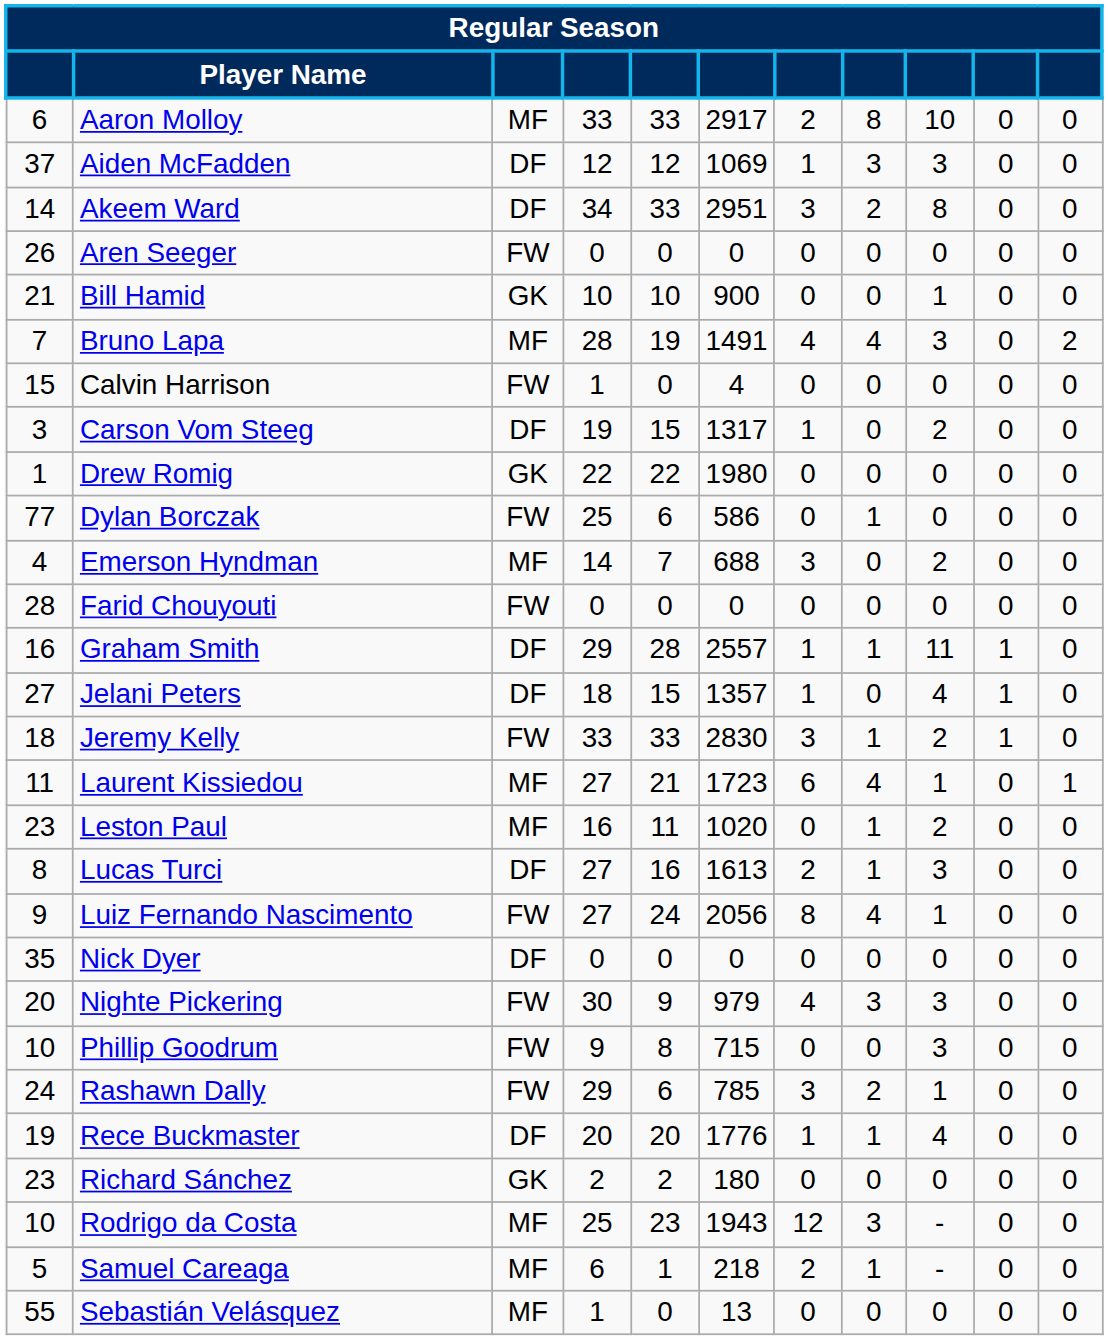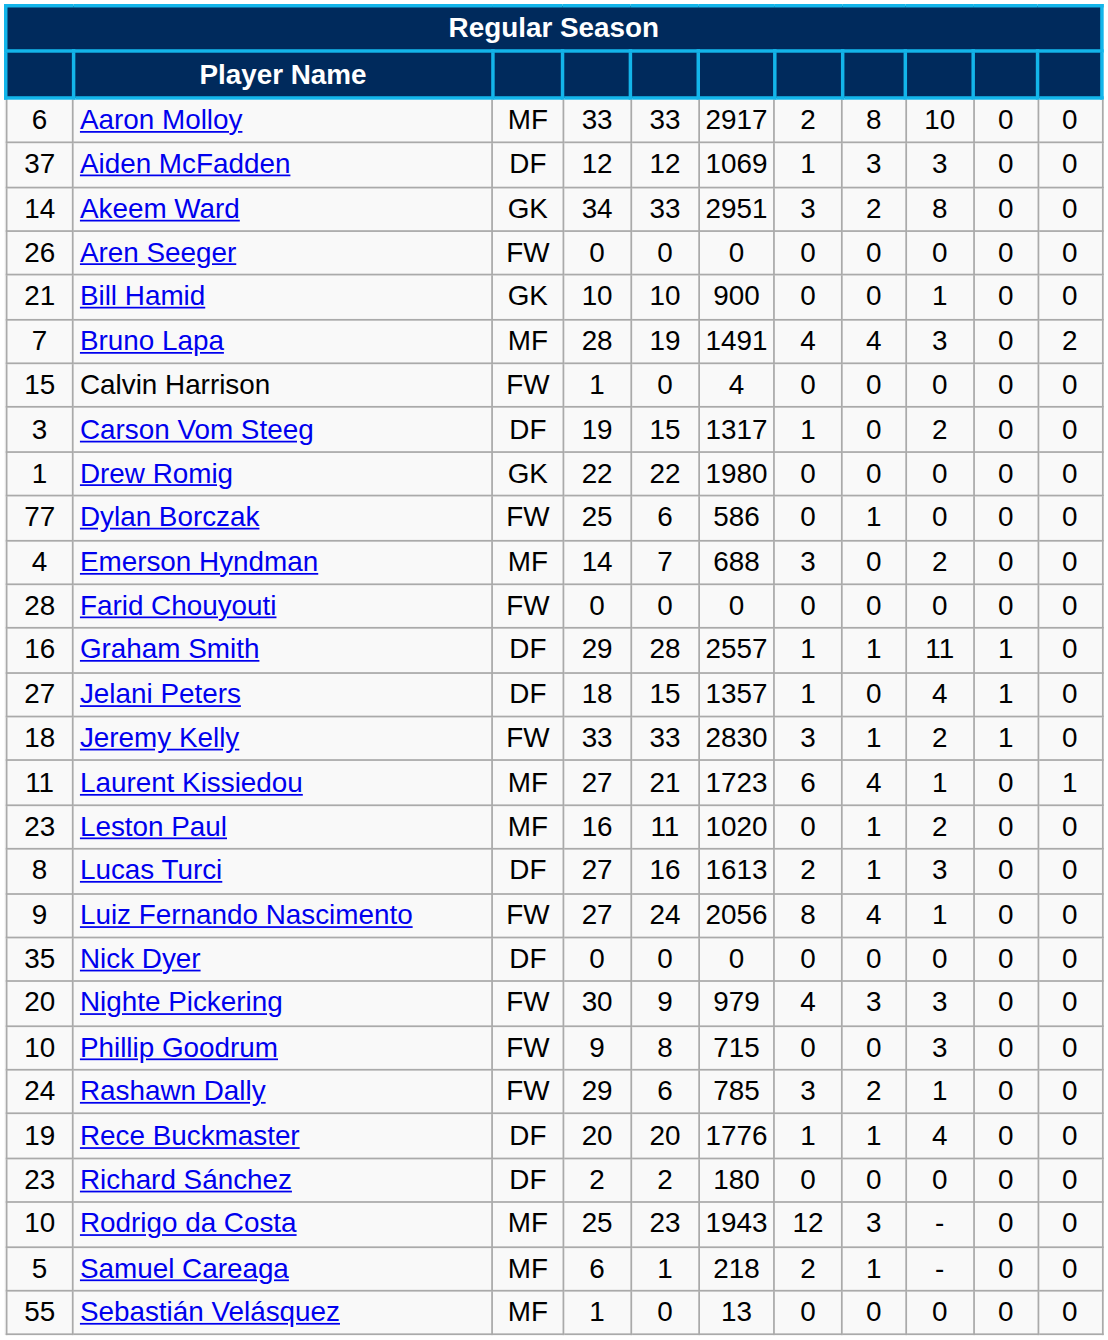Akeem Ward | column 3: DF -> GK
Richard Sánchez | column 3: GK -> DF
